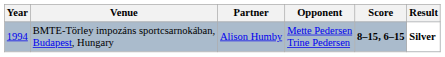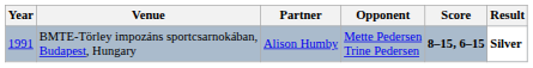BMTE-Törley impozáns sportcsarnokában, Budapest, Hungary | Year: 1994 -> 1991
